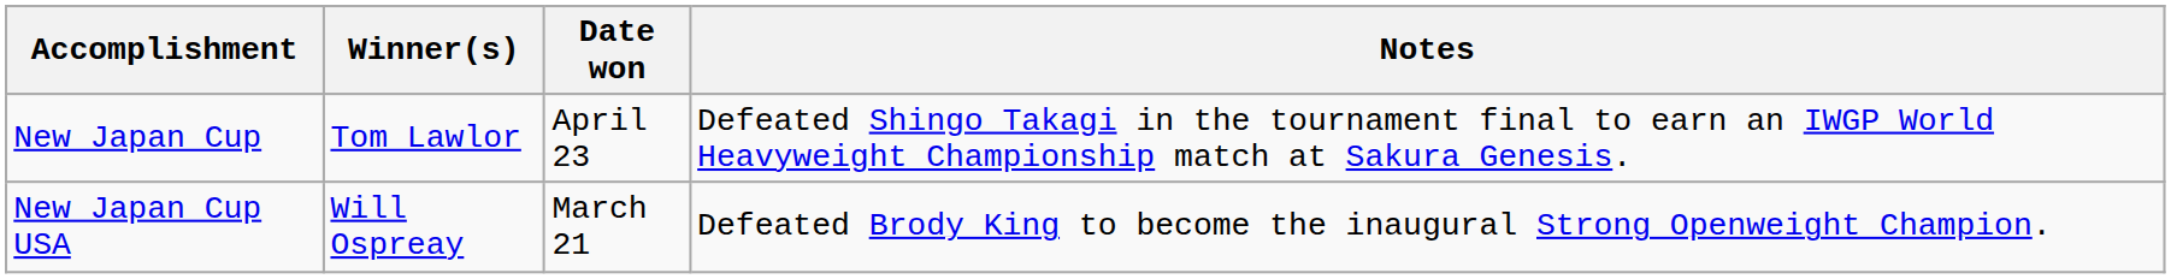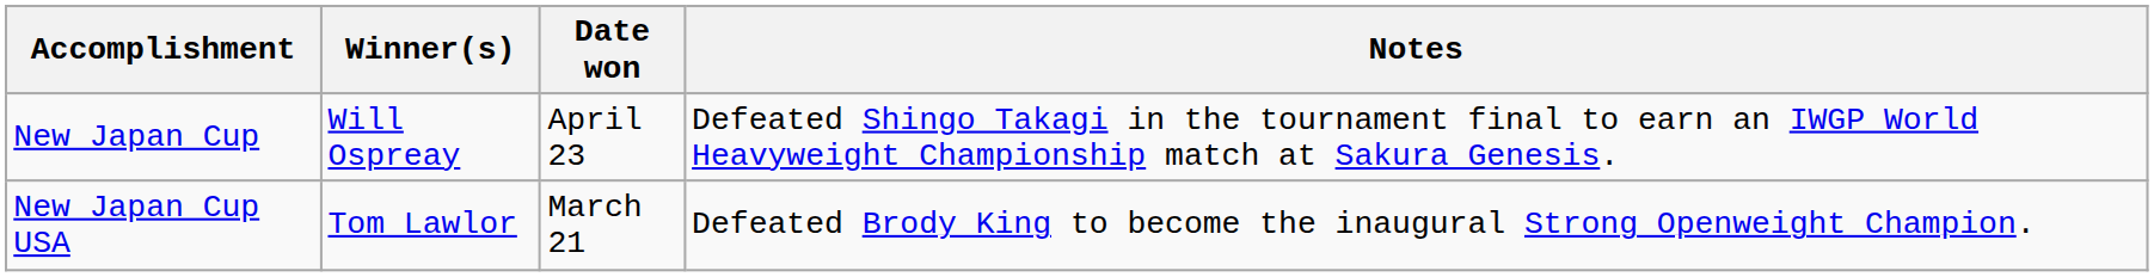New Japan Cup | Winner(s): Tom Lawlor -> Will Ospreay
New Japan Cup USA | Winner(s): Will Ospreay -> Tom Lawlor
